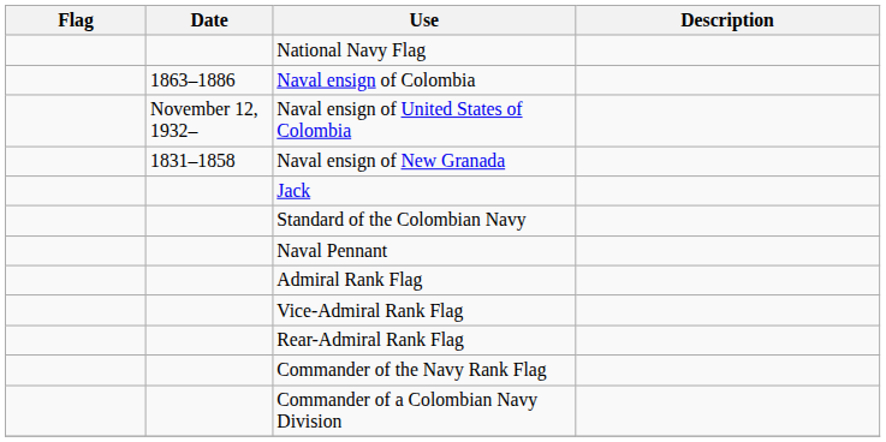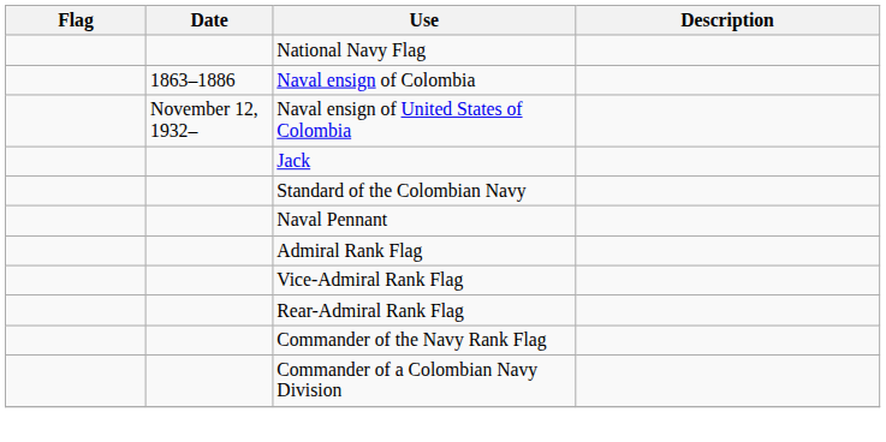- row: 1831–1858 | Naval ensign of New Granada
